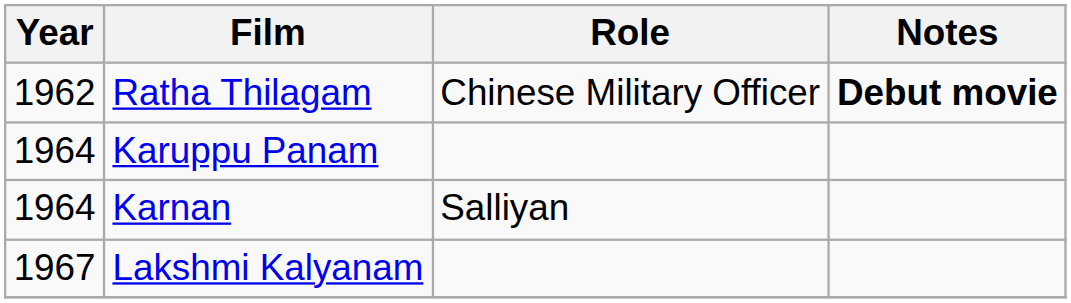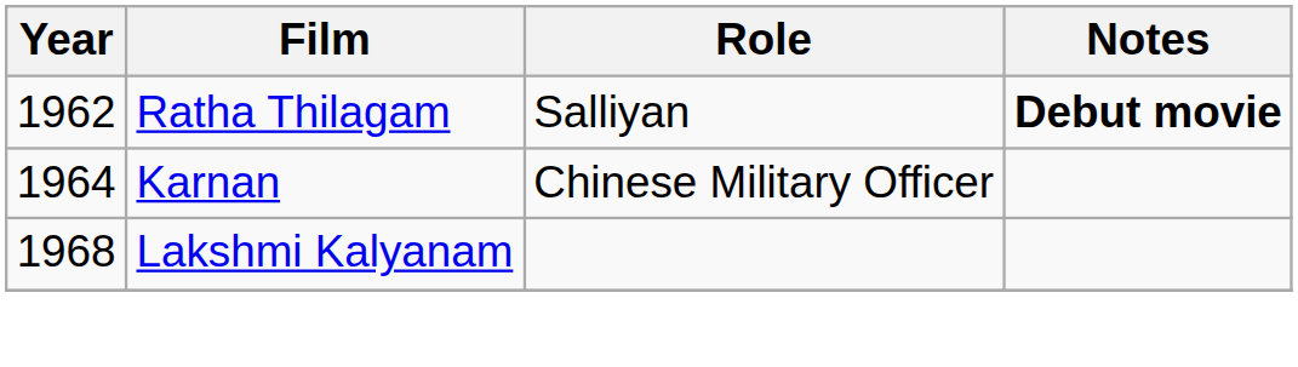Ratha Thilagam | Role: Chinese Military Officer -> Salliyan
- row: 1964 | Karuppu Panam
Karnan | Role: Salliyan -> Chinese Military Officer
Lakshmi Kalyanam | Year: 1967 -> 1968
